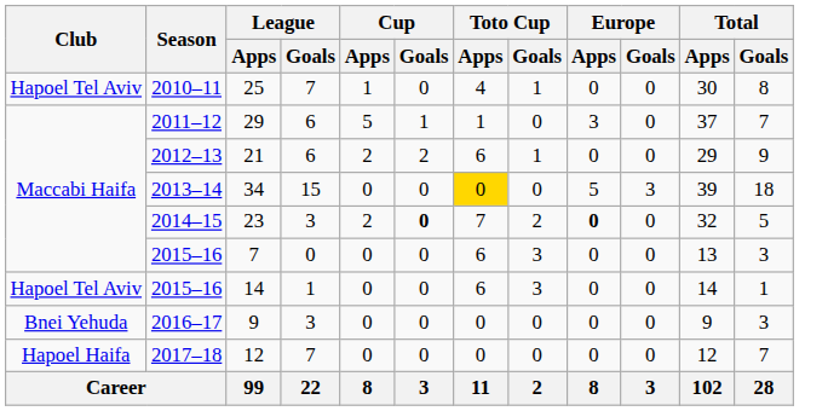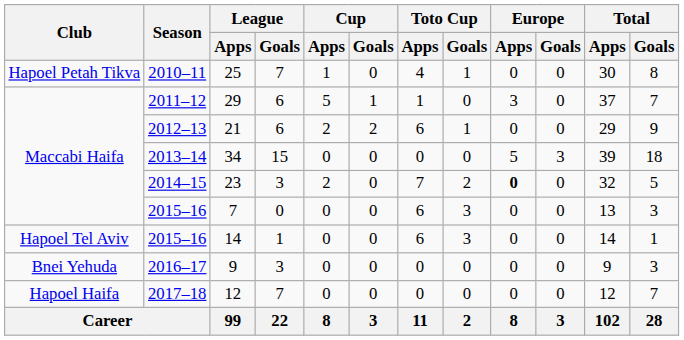25 | Club: Hapoel Tel Aviv -> Hapoel Petah Tikva
34 | Toto Cup / Apps: gold background -> no background
23 | Cup / Goals: bold -> normal
